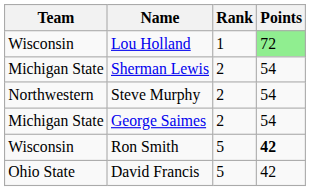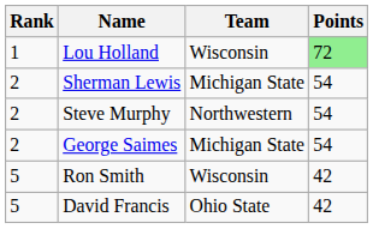columns swapped: Rank <-> Team
Ron Smith | Points: bold -> normal
